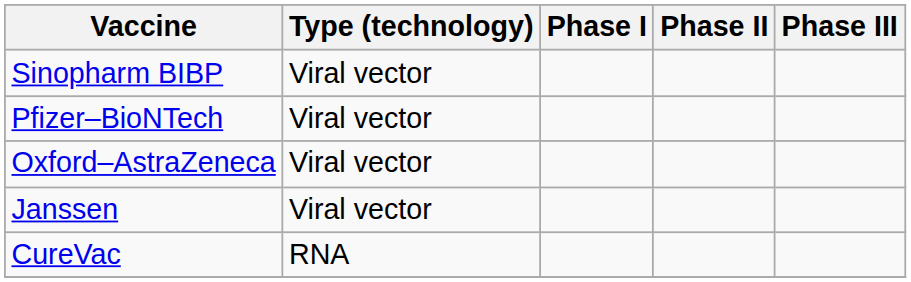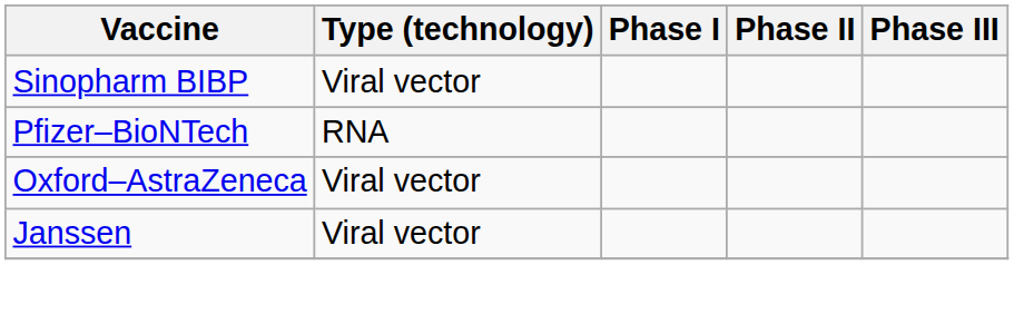Pfizer–BioNTech | Type (technology): Viral vector -> RNA
- row: CureVac | RNA
